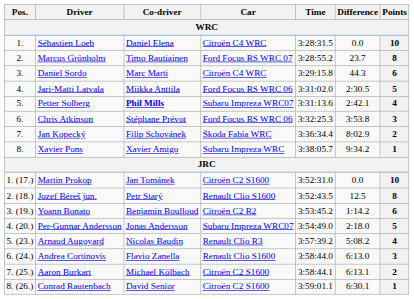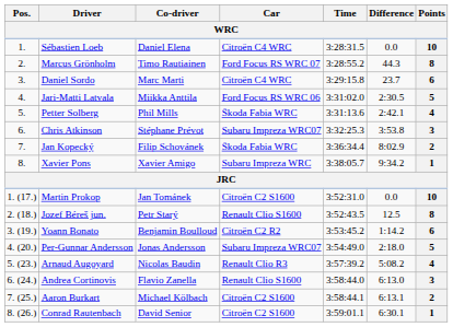Marcus Grönholm | Difference: 23.7 -> 44.3
Daniel Sordo | Difference: 44.3 -> 23.7
Petter Solberg | Co-driver: bold -> normal
Petter Solberg | Car: Subaru Impreza WRC07 -> Škoda Fabia WRC
Chris Atkinson | Car: Ford Focus RS WRC 06 -> Subaru Impreza WRC07
